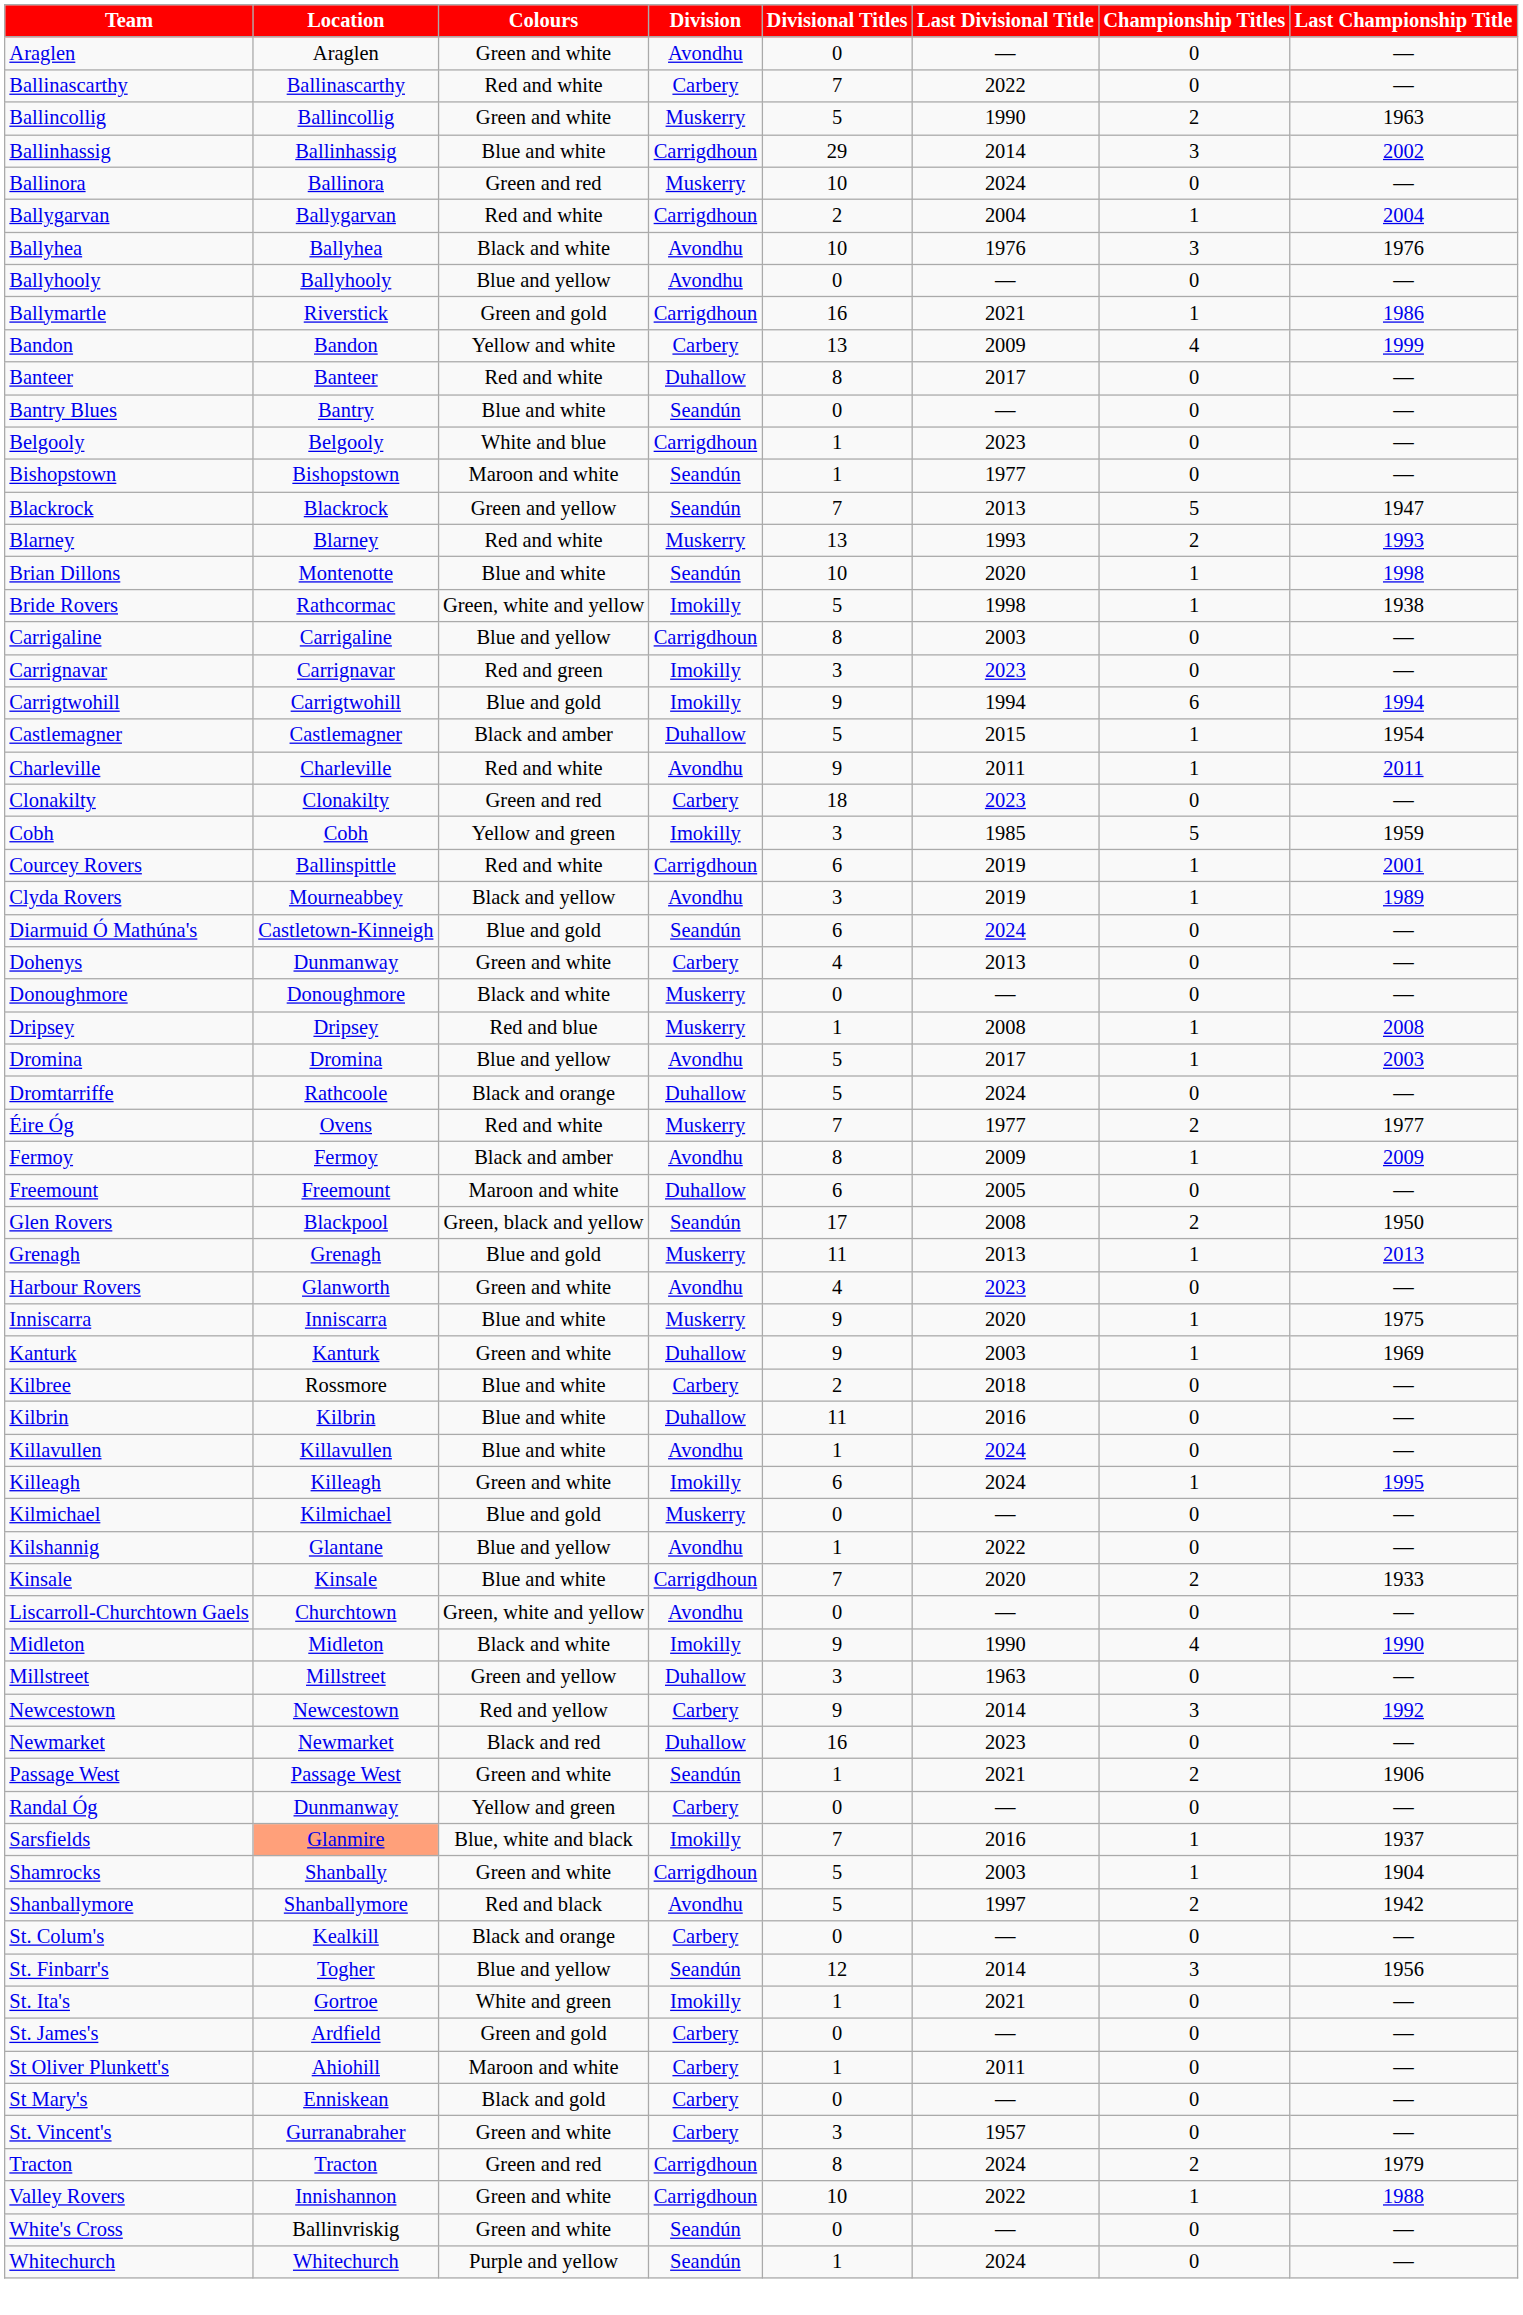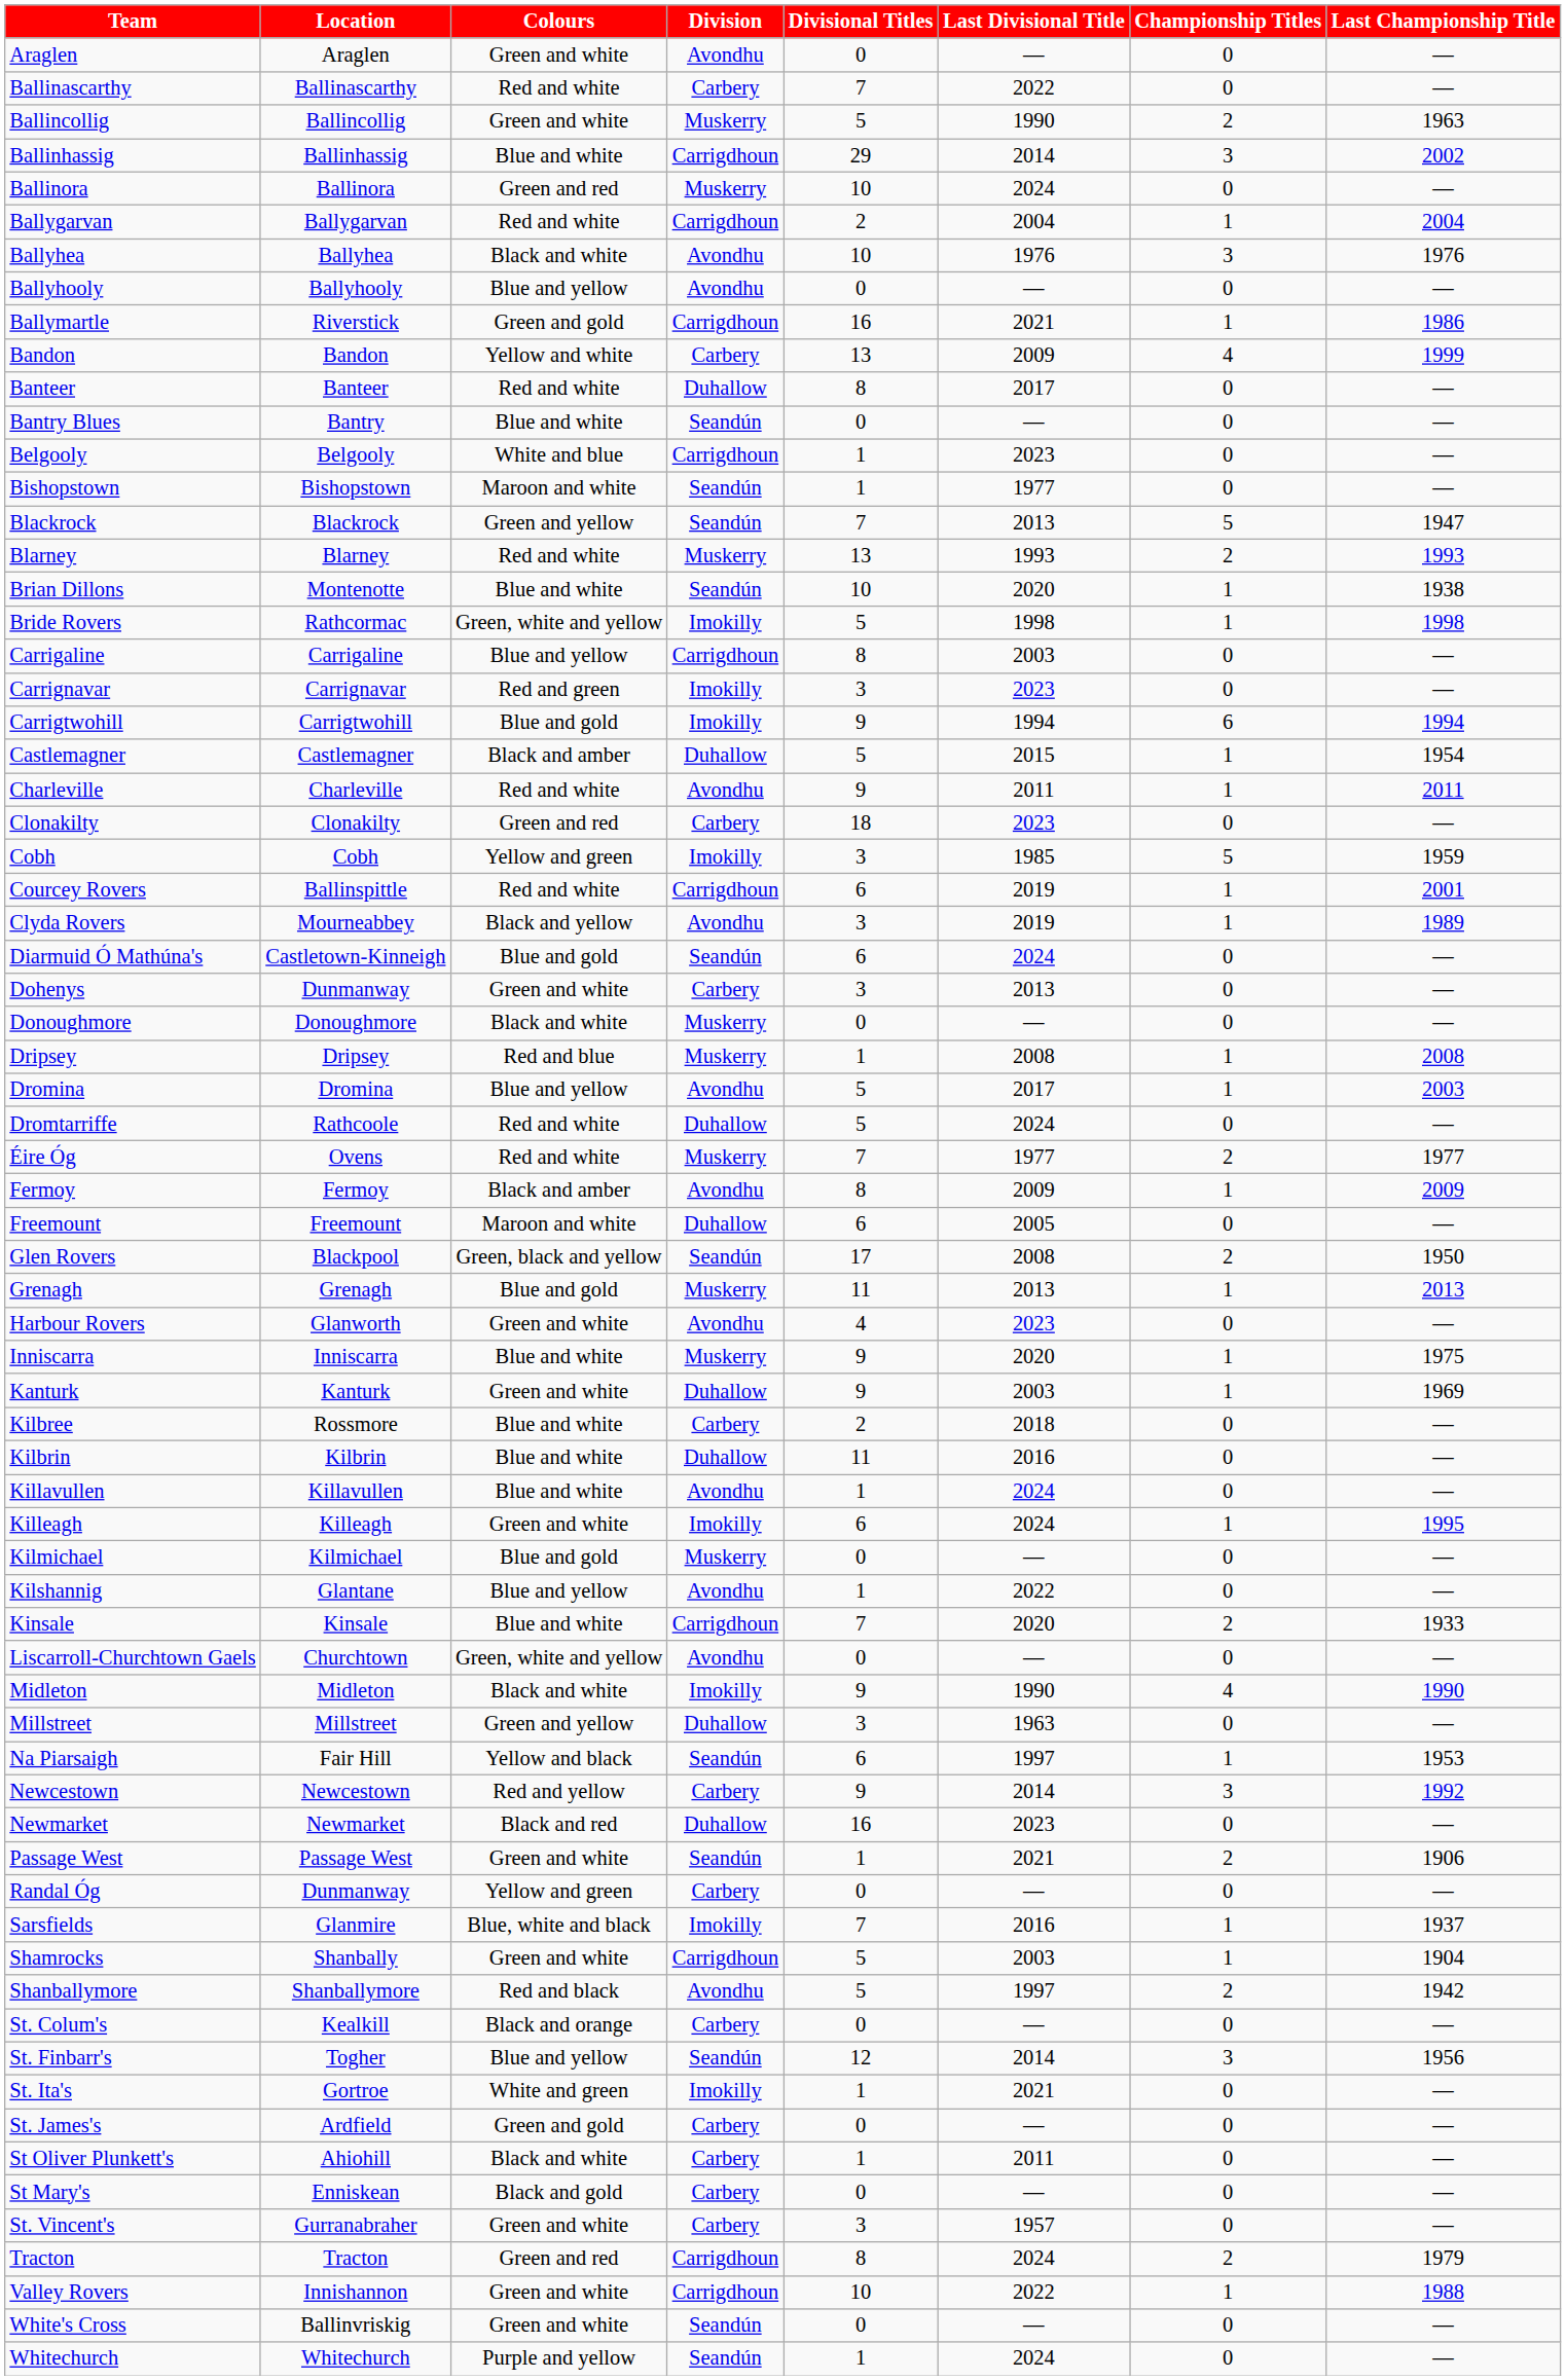Brian Dillons | Last Championship Title: 1998 -> 1938
Bride Rovers | Last Championship Title: 1938 -> 1998
Dohenys | Divisional Titles: 4 -> 3
Dromtarriffe | Colours: Black and orange -> Red and white
+ row: Na Piarsaigh | Fair Hill | Yellow and black | Seandún | 6 | 1997 | 1 | 1953
Sarsfields | Location: lightsalmon background -> no background
St Oliver Plunkett's | Colours: Maroon and white -> Black and white
